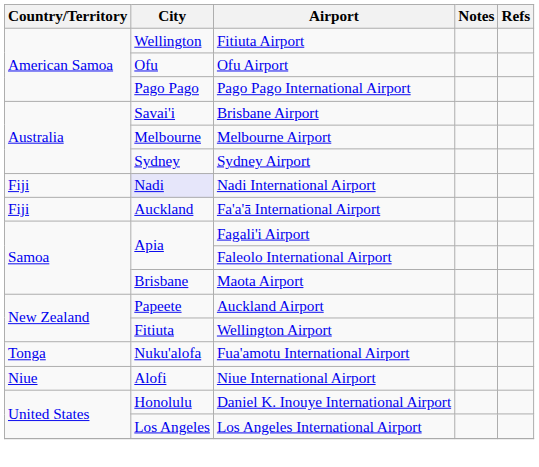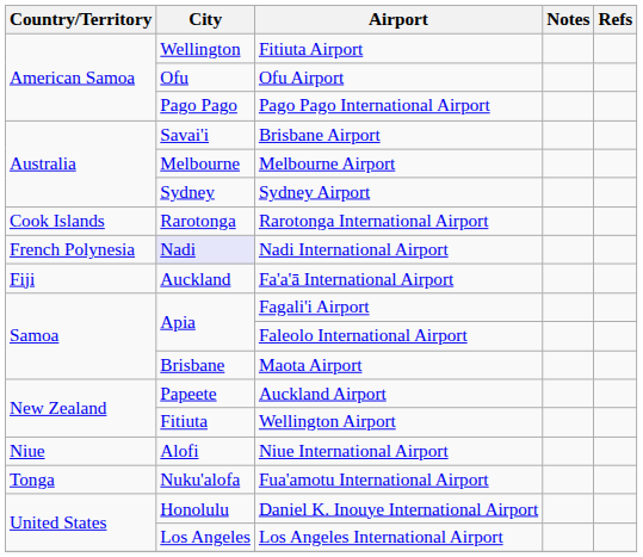+ row: Cook Islands | Rarotonga | Rarotonga International Airport
Nadi International Airport | Country/Territory: Fiji -> French Polynesia
rows swapped: Niue International Airport <-> Fua'amotu International Airport
